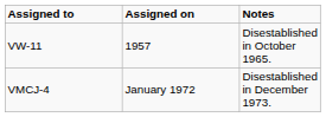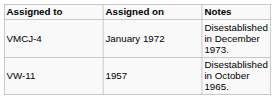rows swapped: VW-11 <-> VMCJ-4
